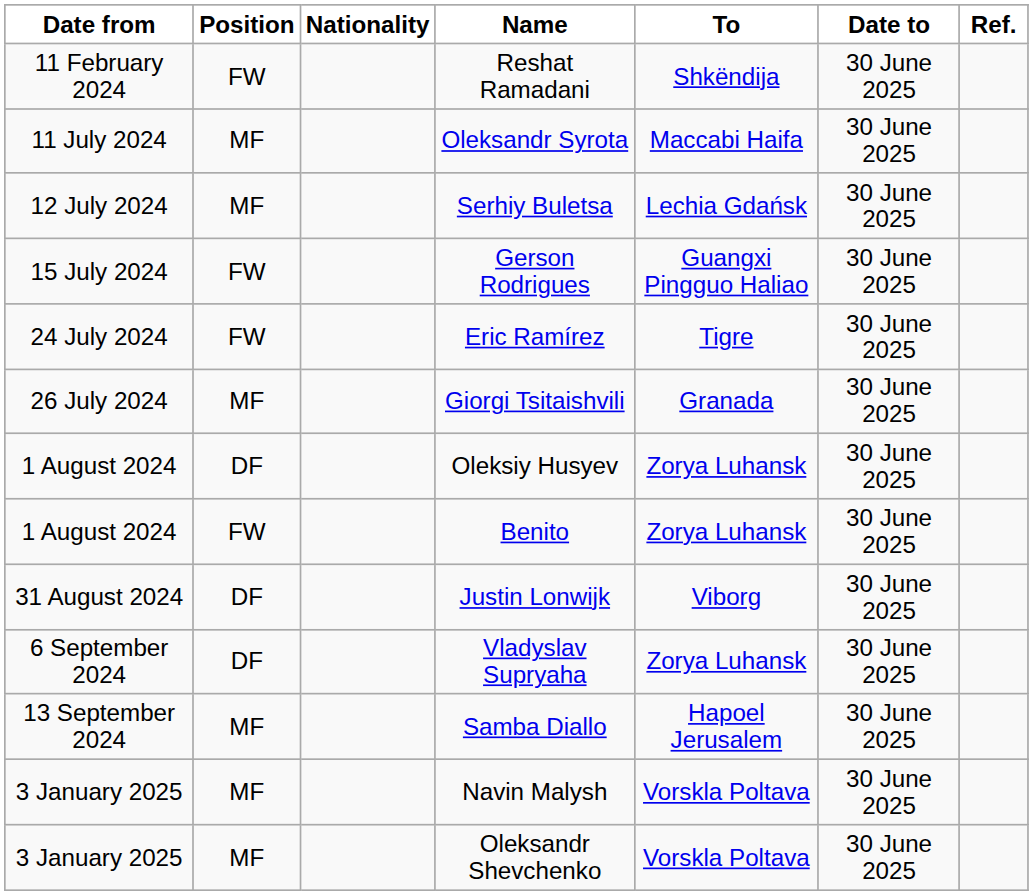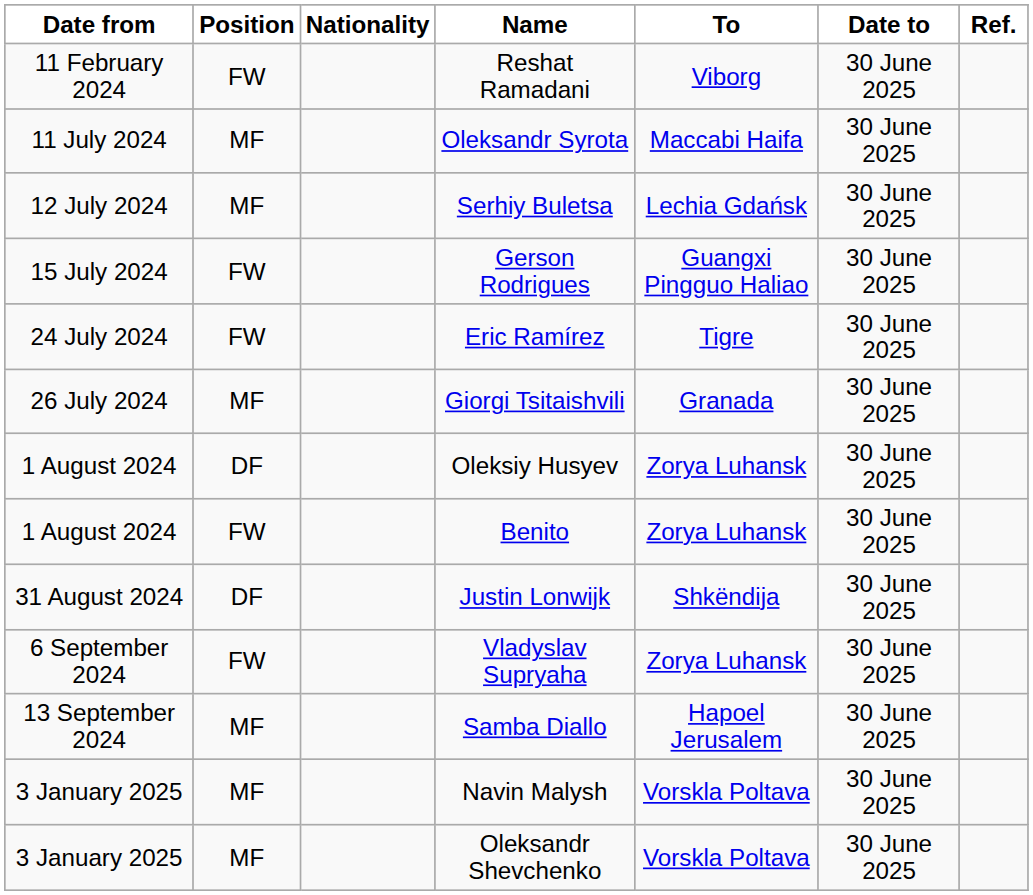Reshat Ramadani | To: Shkëndija -> Viborg
Justin Lonwijk | To: Viborg -> Shkëndija
Vladyslav Supryaha | Position: DF -> FW
